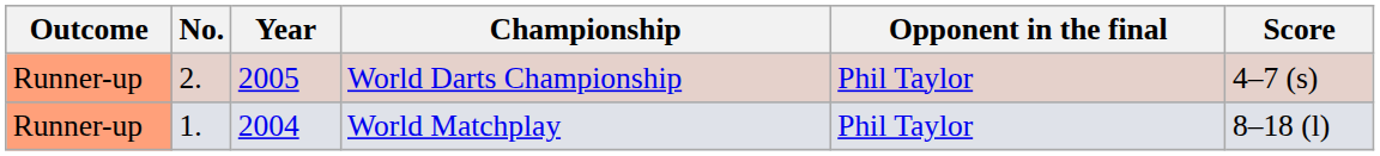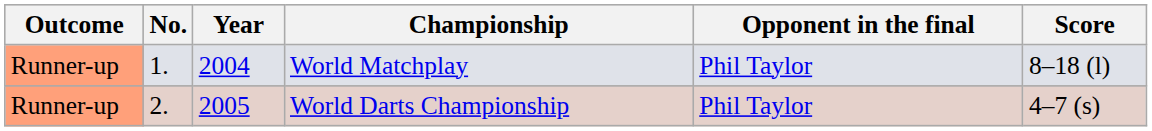rows swapped: World Matchplay <-> World Darts Championship
